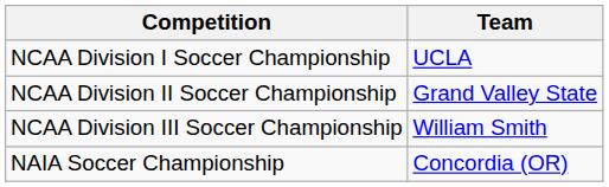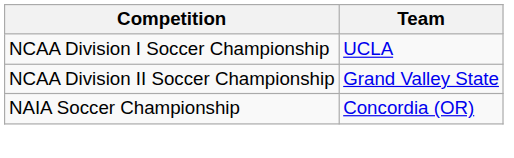- row: NCAA Division III Soccer Championship | William Smith
